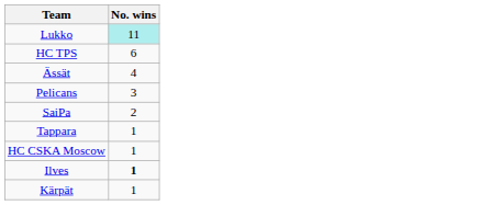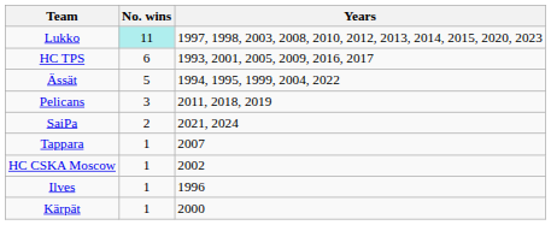+ column: Years | 1997, 1998, 2003, 2008, 2010, 2012, 2013, 2014, 2015, 2020, 2023 | 1993, 2001, 2005, 2009, 2016, 2017 | 1994, 1995, 1999, 2004, 2022 | 2011, 2018, 2019 | 2021, 2024 | 2007 | 2002 | 1996 | 2000
Ässät | No. wins: 4 -> 5
Ilves | No. wins: bold -> normal
